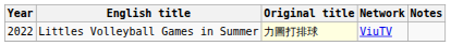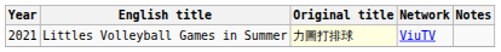Littles Volleyball Games in Summer | Year: 2022 -> 2021
